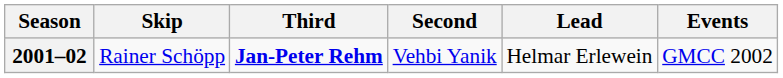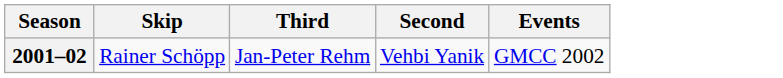- column: Lead | Helmar Erlewein
2001–02 | Third: bold -> normal
